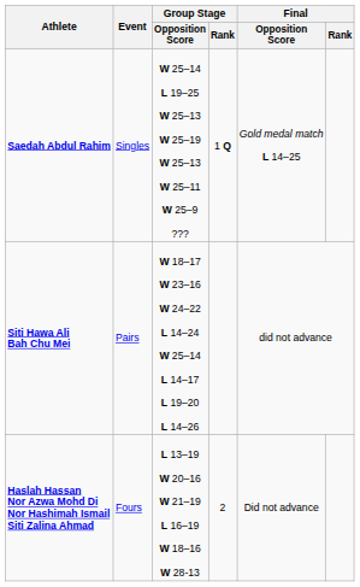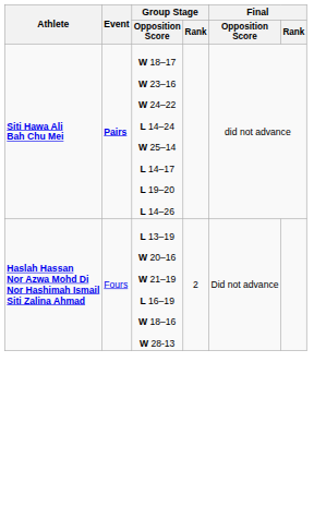- row: Saedah Abdul Rahim | Singles | W 25–14 L 19–25 W 25–13 W 25–19 W 25–13 W 25–11 W 25–9 ??? | 1 Q | Gold medal match L 14–25
Siti Hawa Ali Bah Chu Mei | Event: normal -> bold
